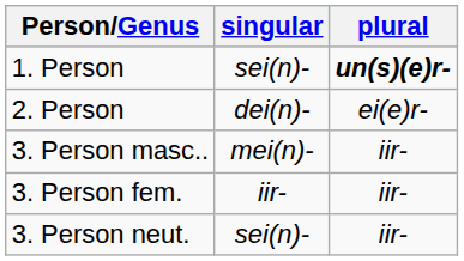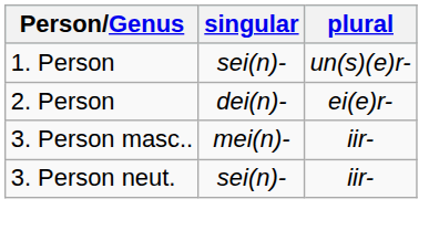1. Person | plural: bold -> normal
- row: 3. Person fem. | iir- | iir-
